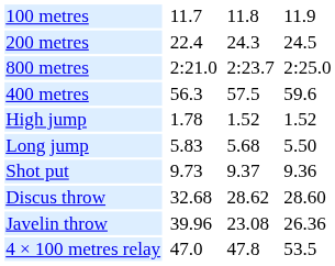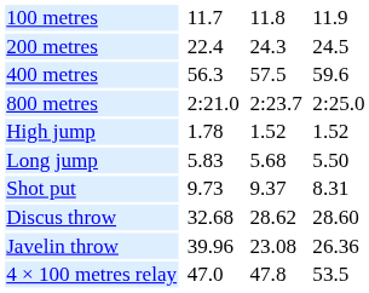rows swapped: 400 metres <-> 800 metres
Shot put | column 7: 9.36 -> 8.31
